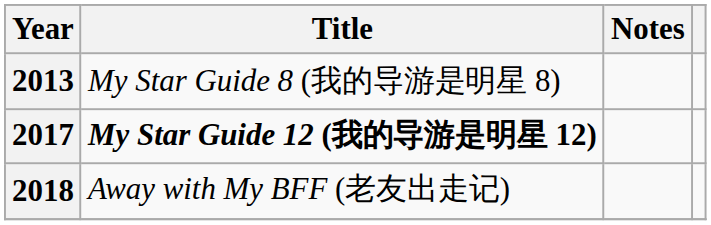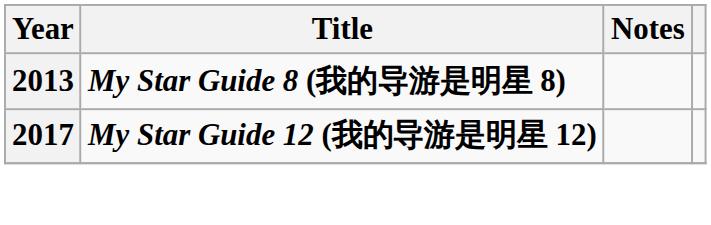2013 | Title: normal -> bold
- row: 2018 | Away with My BFF (老友出走记)
